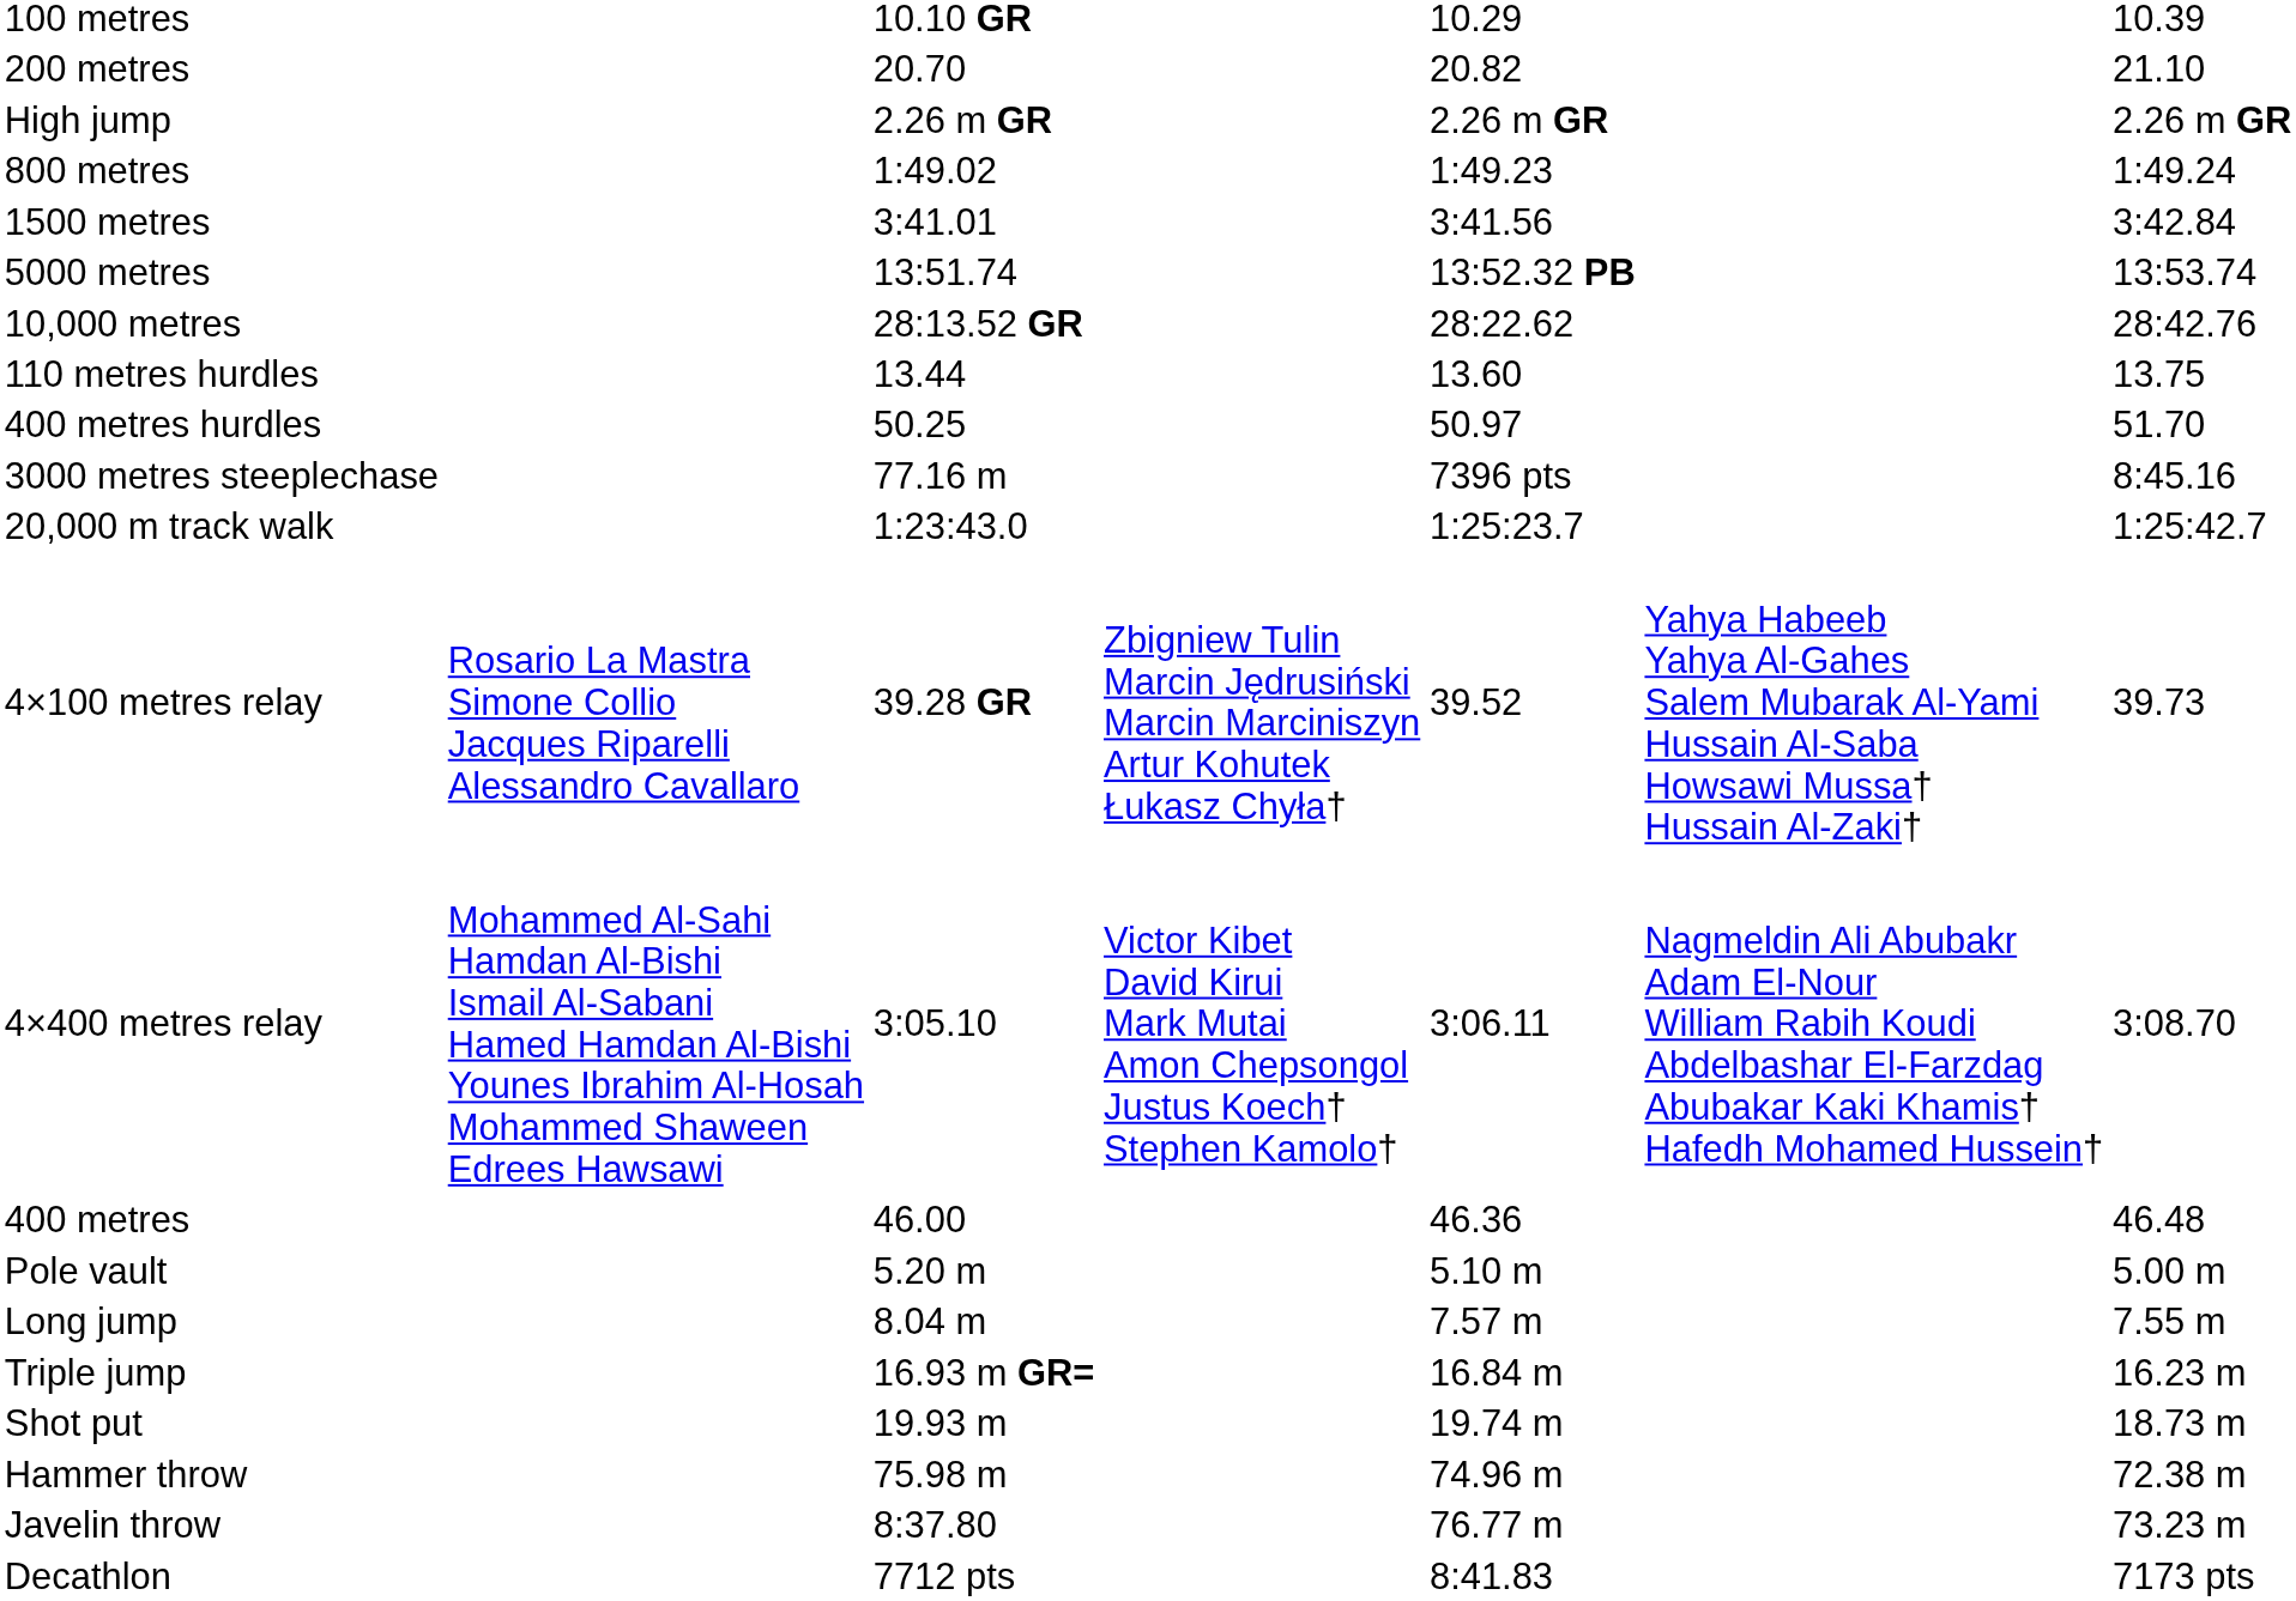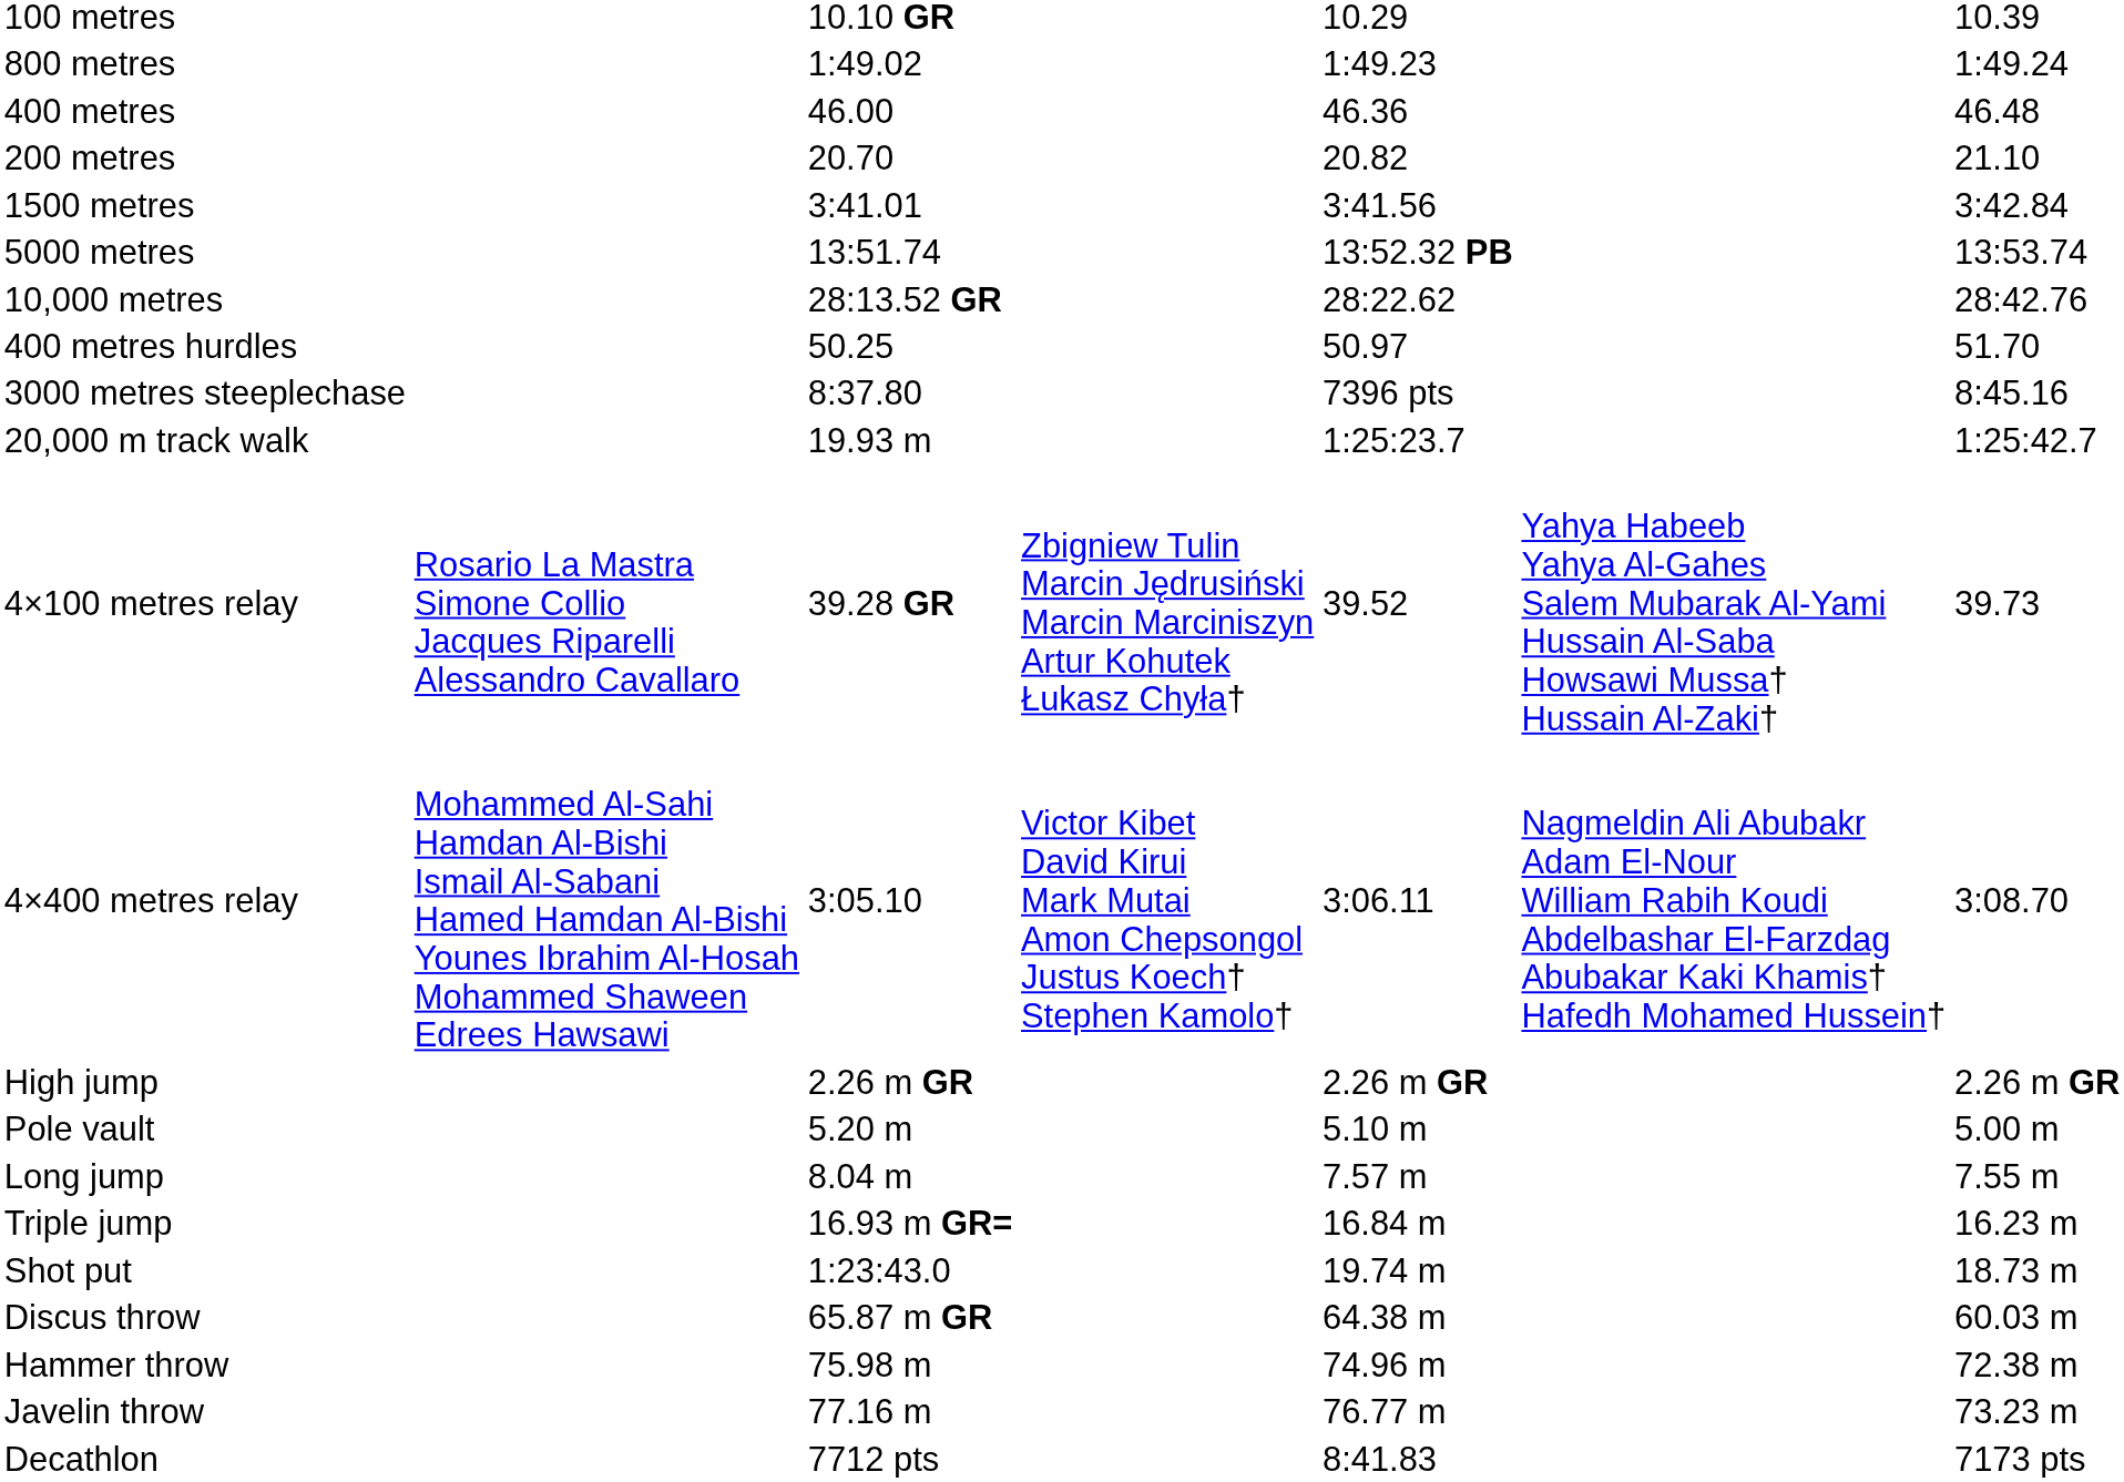rows swapped: 200 metres <-> 800 metres
rows swapped: 400 metres <-> High jump
- row: 110 metres hurdles | 13.44 | 13.60 | 13.75
3000 metres steeplechase | column 3: 77.16 m -> 8:37.80
20,000 m track walk | column 3: 1:23:43.0 -> 19.93 m
Shot put | column 3: 19.93 m -> 1:23:43.0
+ row: Discus throw | 65.87 m GR | 64.38 m | 60.03 m
Javelin throw | column 3: 8:37.80 -> 77.16 m
